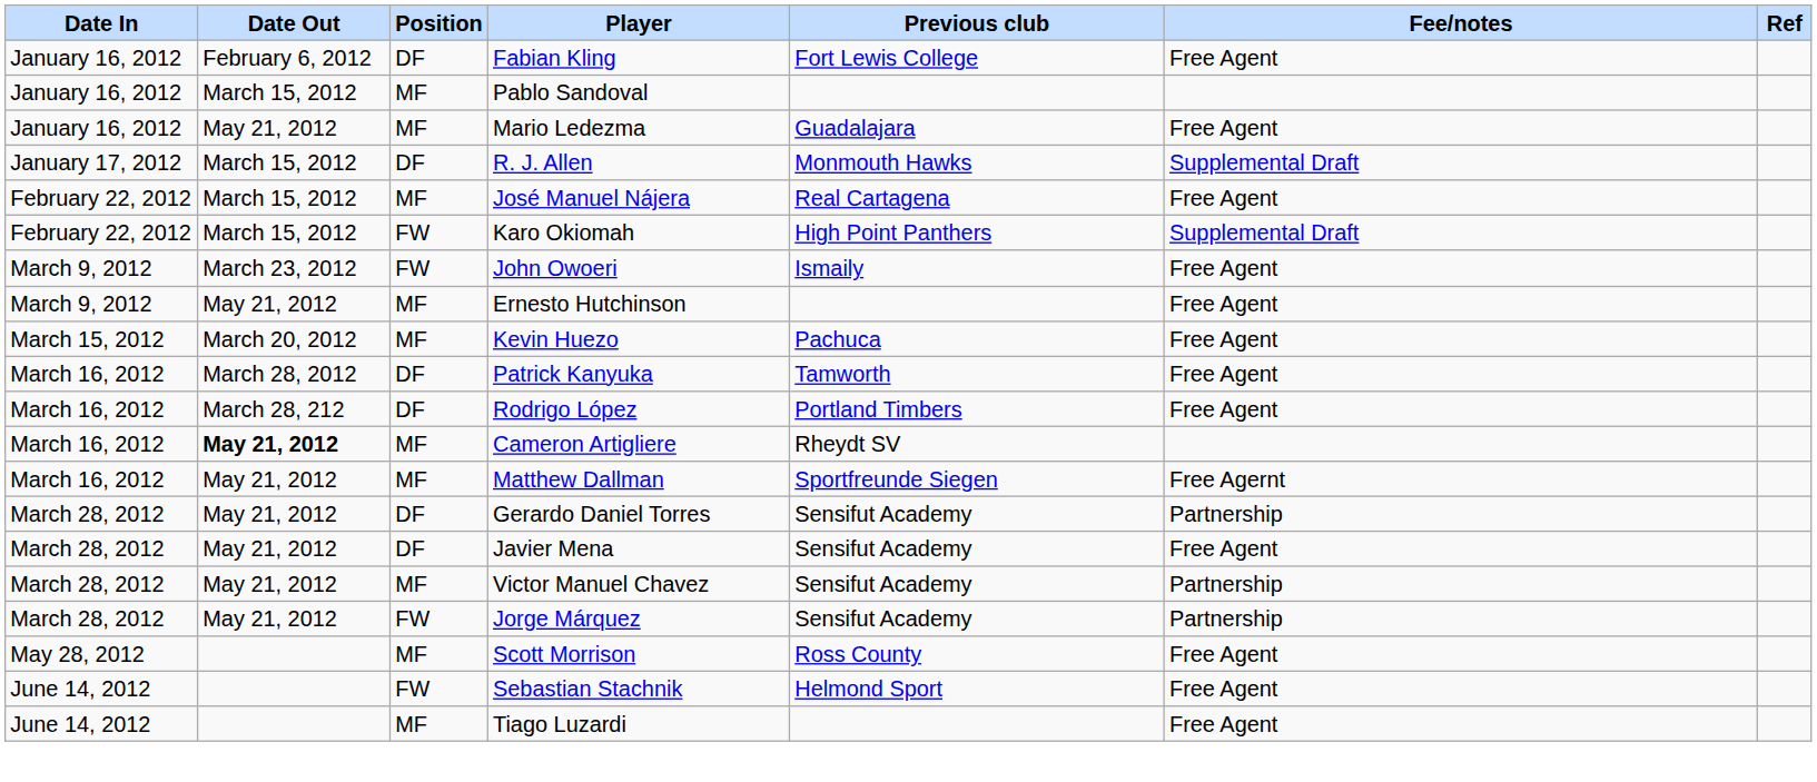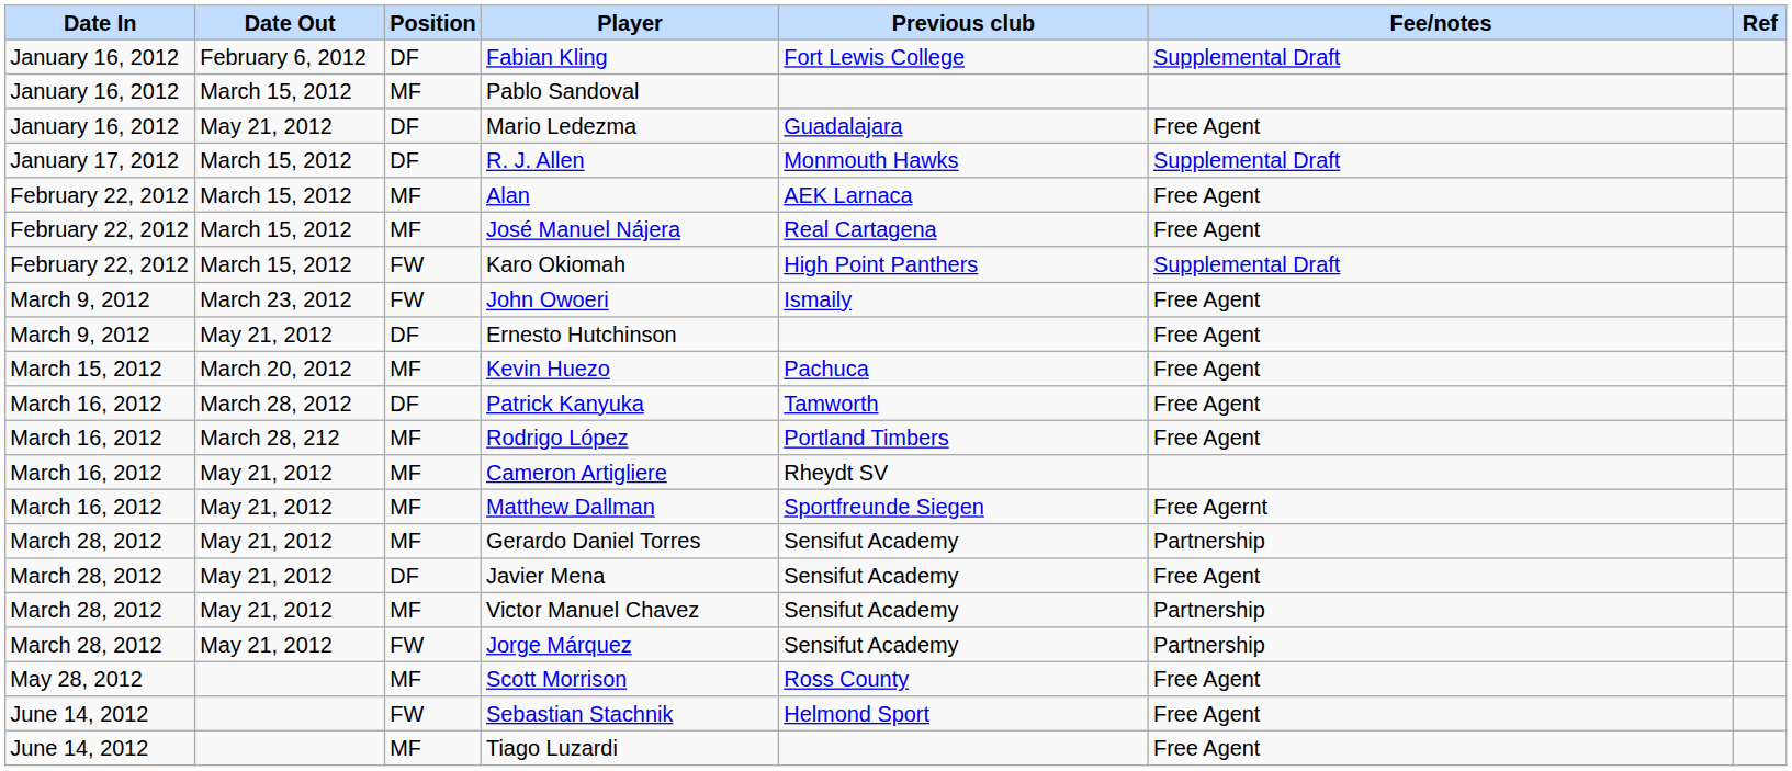Fabian Kling | Fee/notes: Free Agent -> Supplemental Draft
Mario Ledezma | Position: MF -> DF
+ row: February 22, 2012 | March 15, 2012 | MF | Alan | AEK Larnaca | Free Agent
Ernesto Hutchinson | Position: MF -> DF
Rodrigo López | Position: DF -> MF
Cameron Artigliere | Date Out: bold -> normal
Gerardo Daniel Torres | Position: DF -> MF
